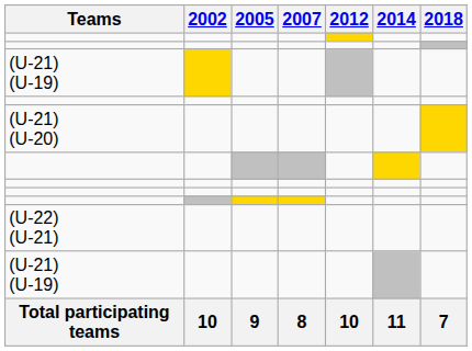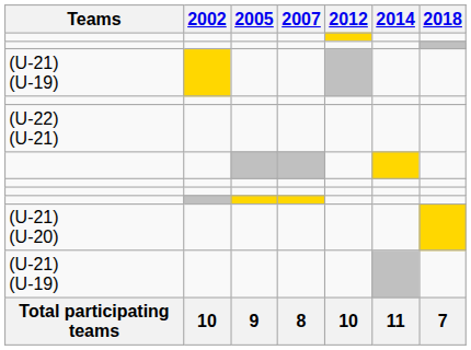rows swapped: (U-22) (U-21) <-> (U-21) (U-20)
